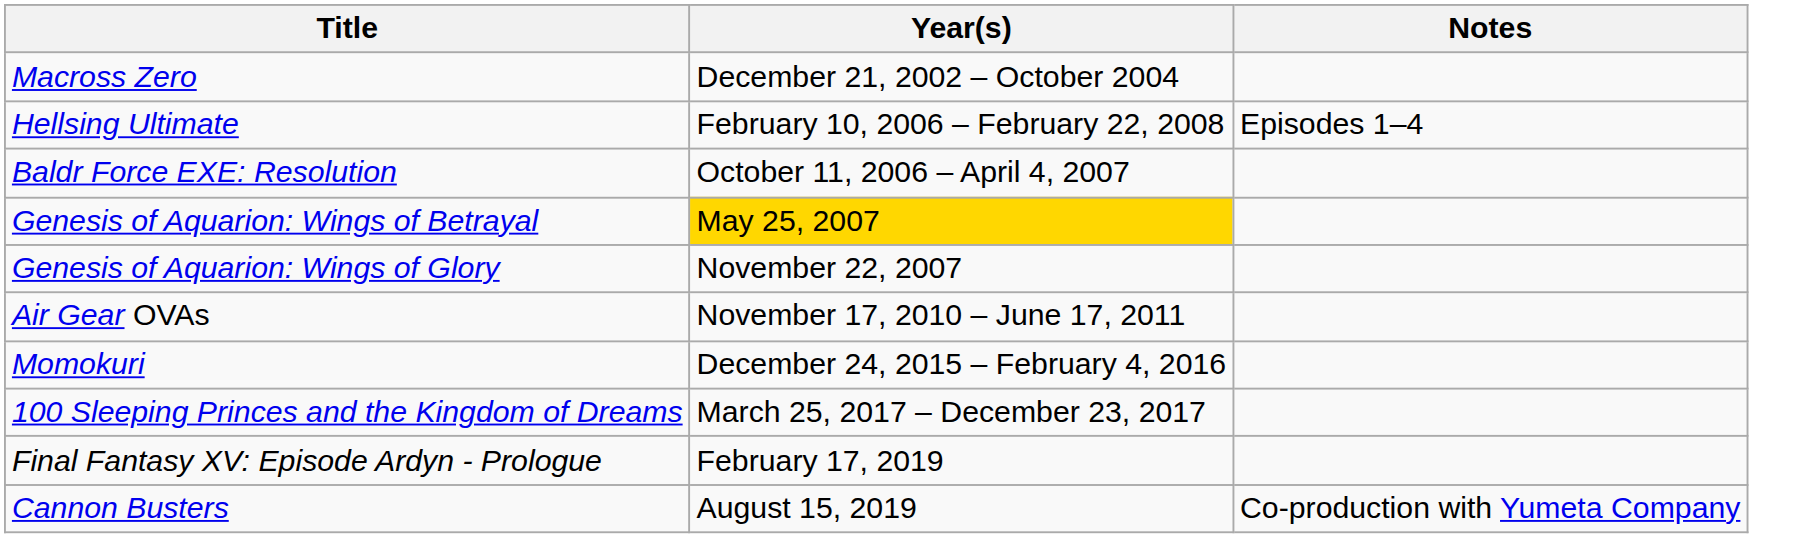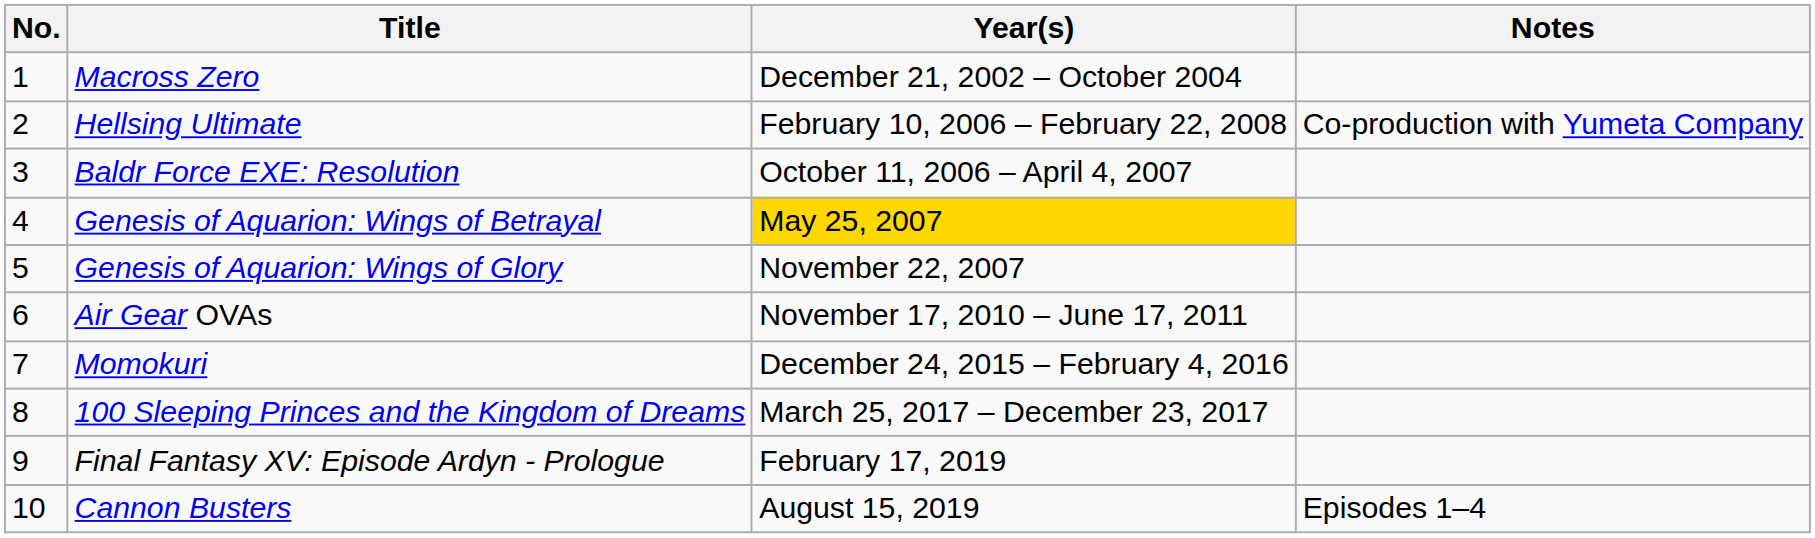+ column: No. | 1 | 2 | 3 | 4 | 5 | 6 | 7 | 8 | 9 | 10
Hellsing Ultimate | Notes: Episodes 1–4 -> Co-production with Yumeta Company
Cannon Busters | Notes: Co-production with Yumeta Company -> Episodes 1–4
